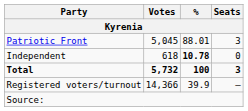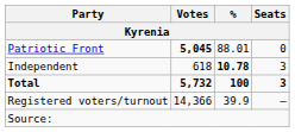Patriotic Front | Votes: normal -> bold
Patriotic Front | Seats: 3 -> 0
Independent | Seats: 0 -> 3
